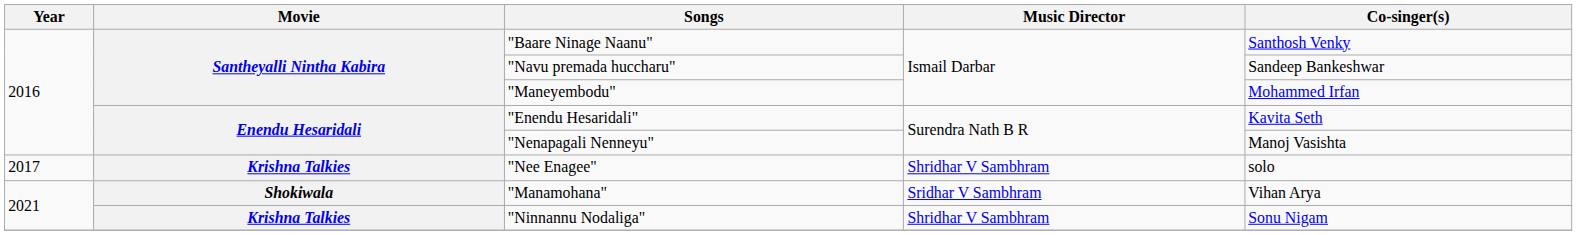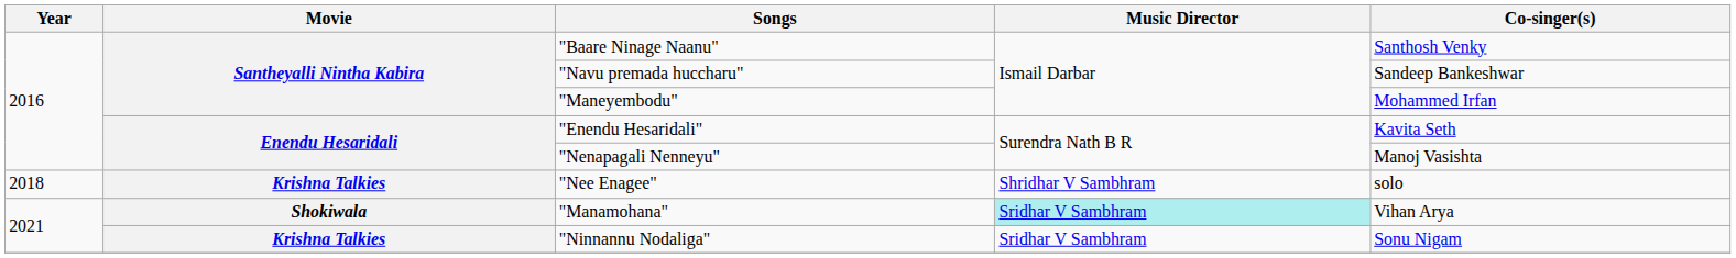"Nee Enagee" | Year: 2017 -> 2018
"Manamohana" | Music Director: no background -> paleturquoise background
"Ninnannu Nodaliga" | Music Director: Shridhar V Sambhram -> Sridhar V Sambhram
